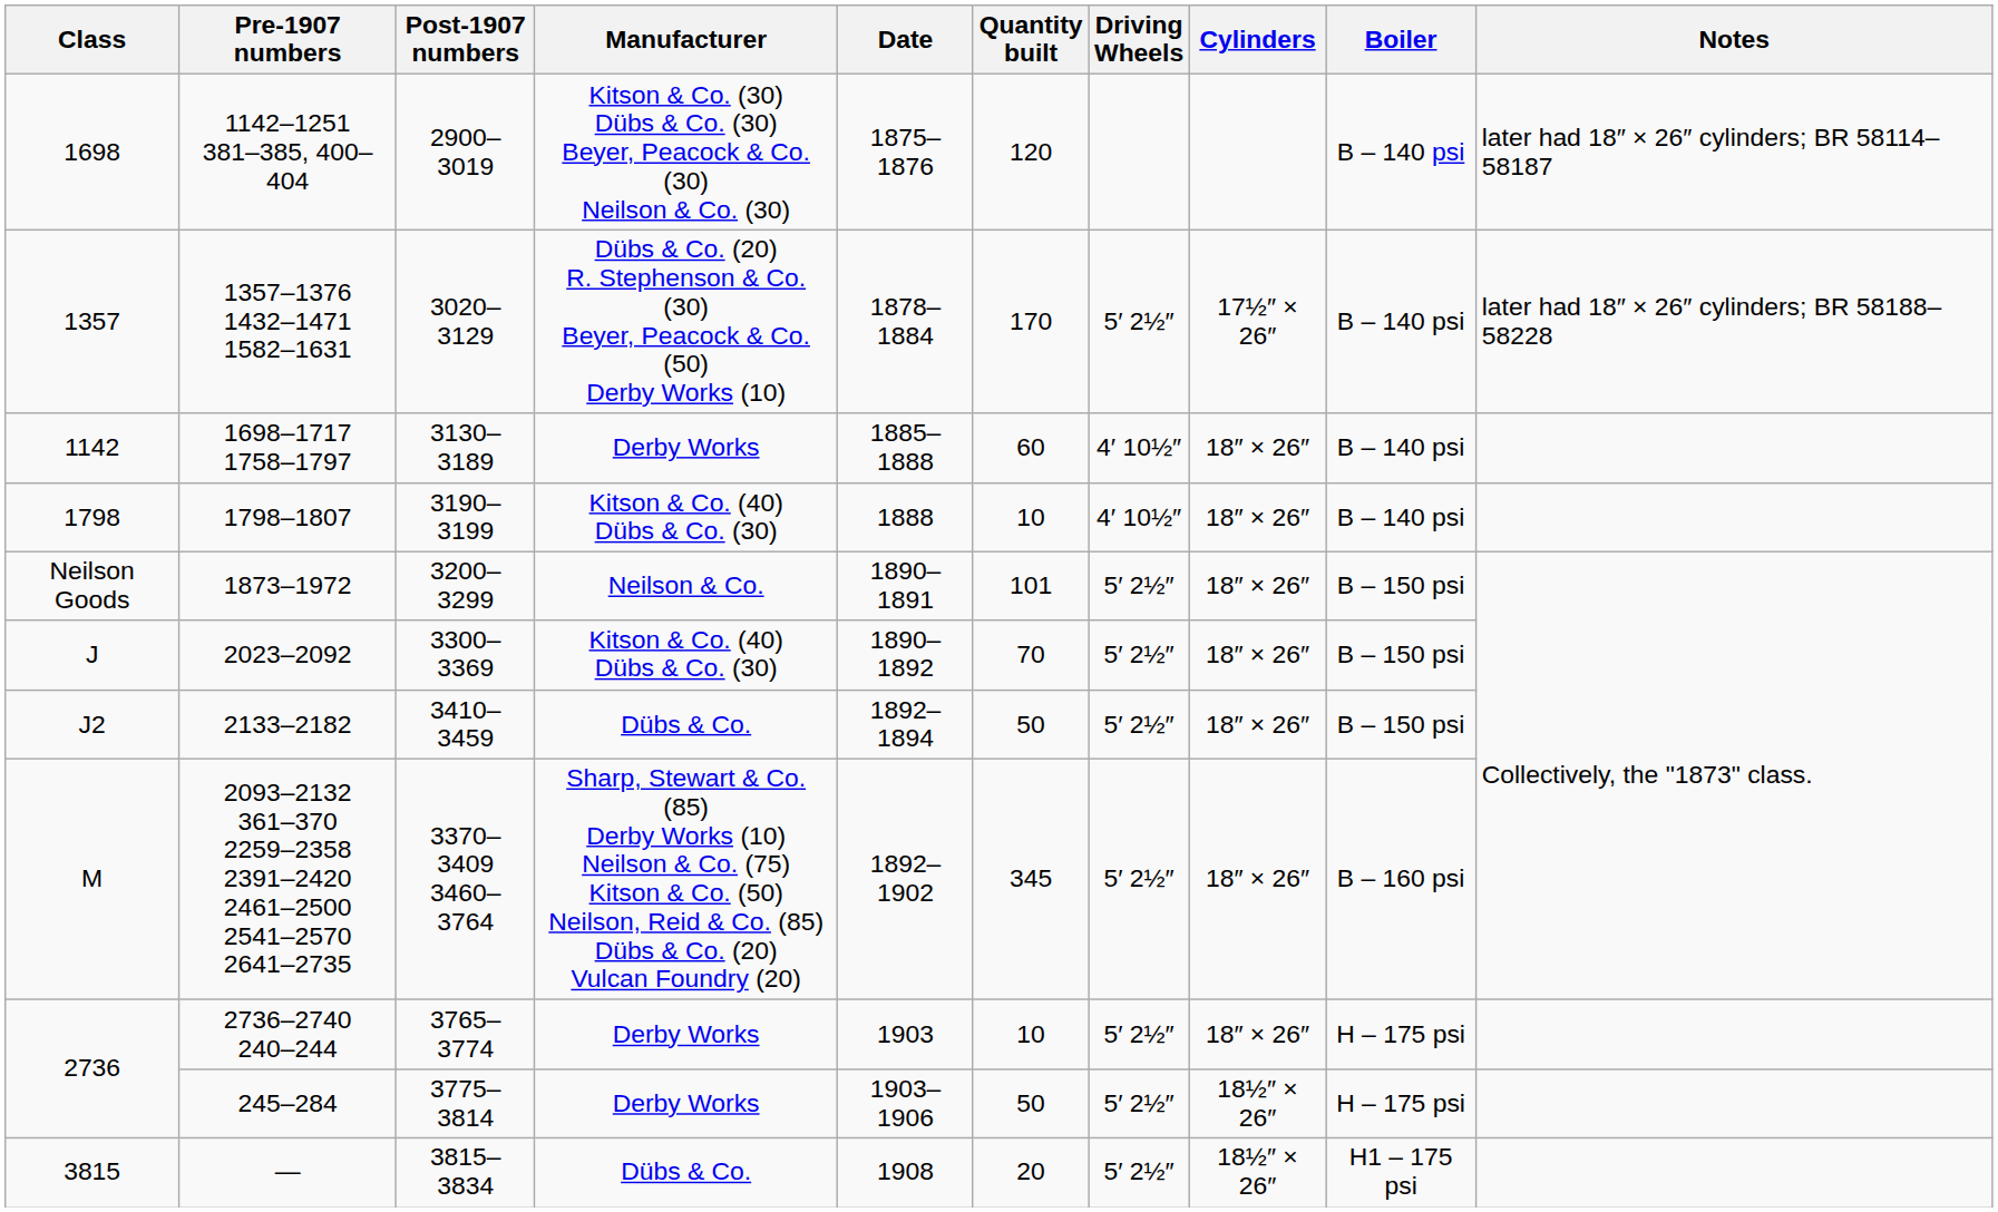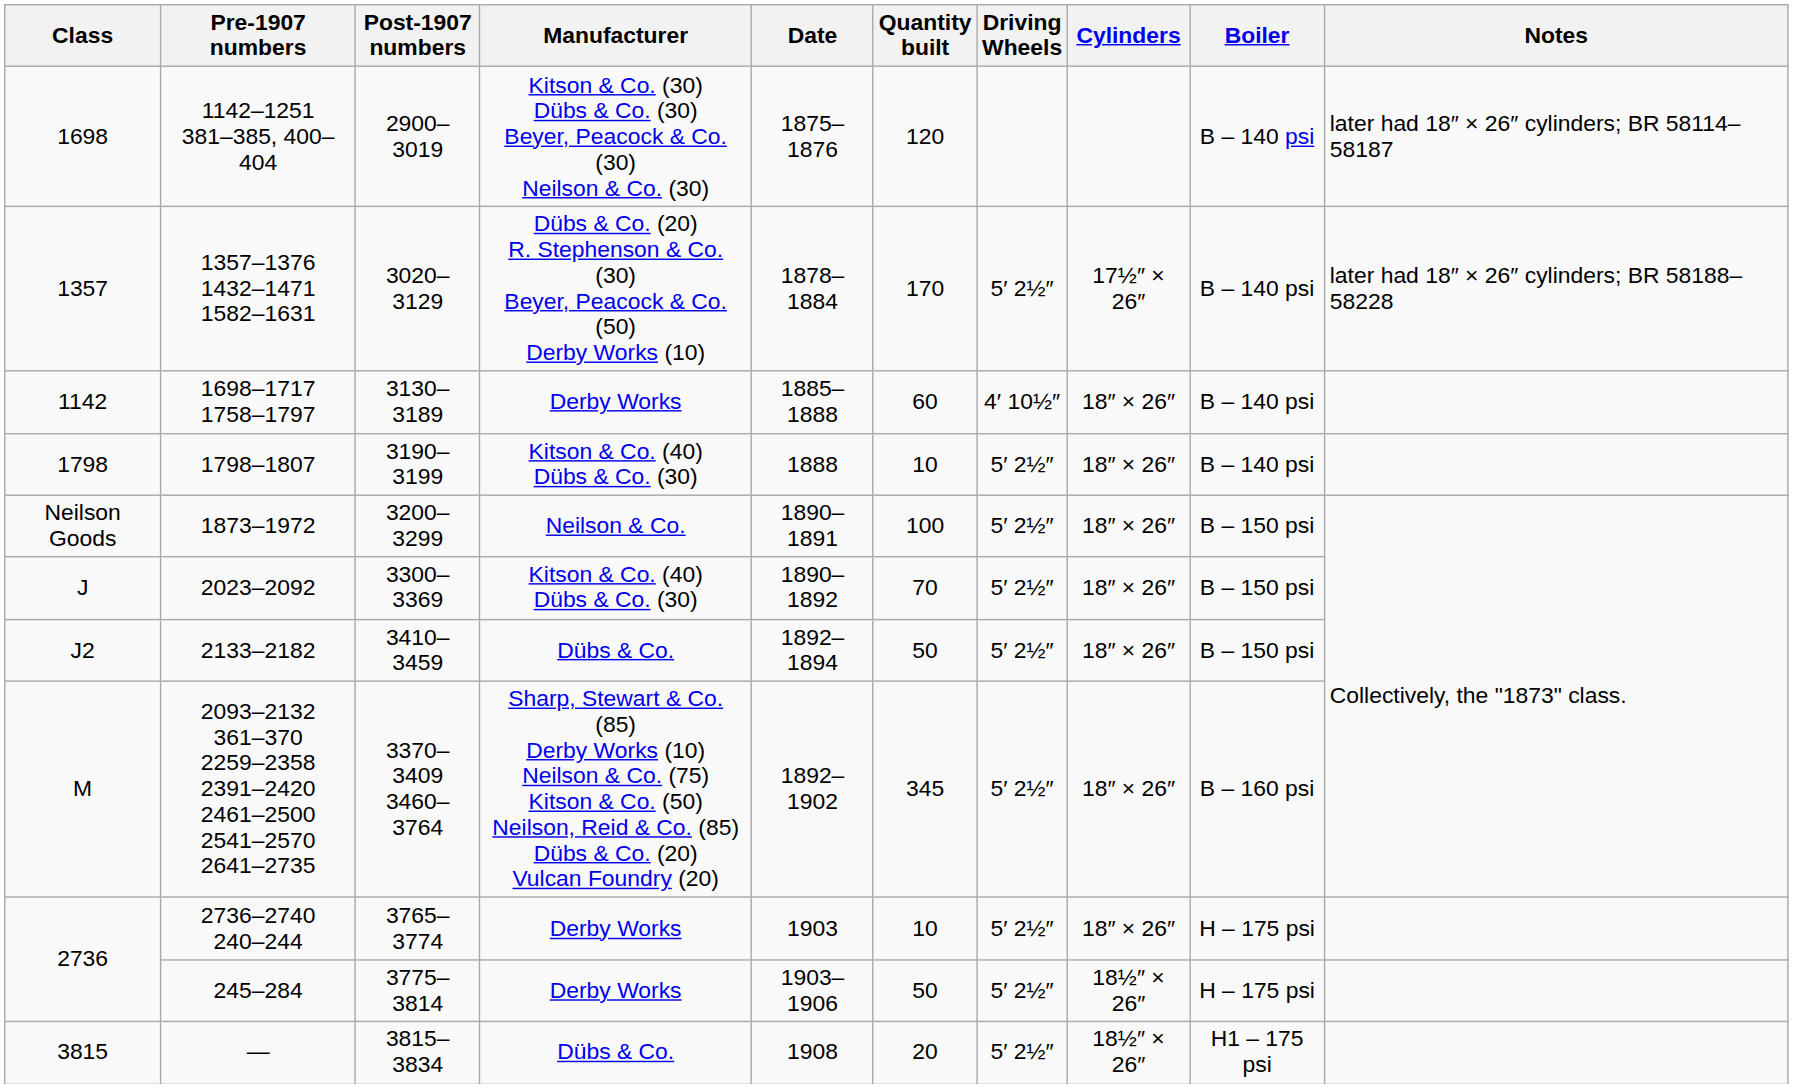1798–1807 | Driving Wheels: 4′ 10½″ -> 5′ 2½″
1873–1972 | Quantity built: 101 -> 100
